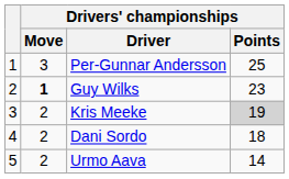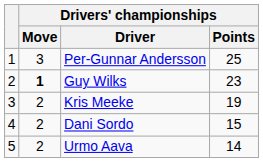Kris Meeke | Drivers' championships / Points: lightgrey background -> no background
Dani Sordo | Drivers' championships / Points: 18 -> 15
